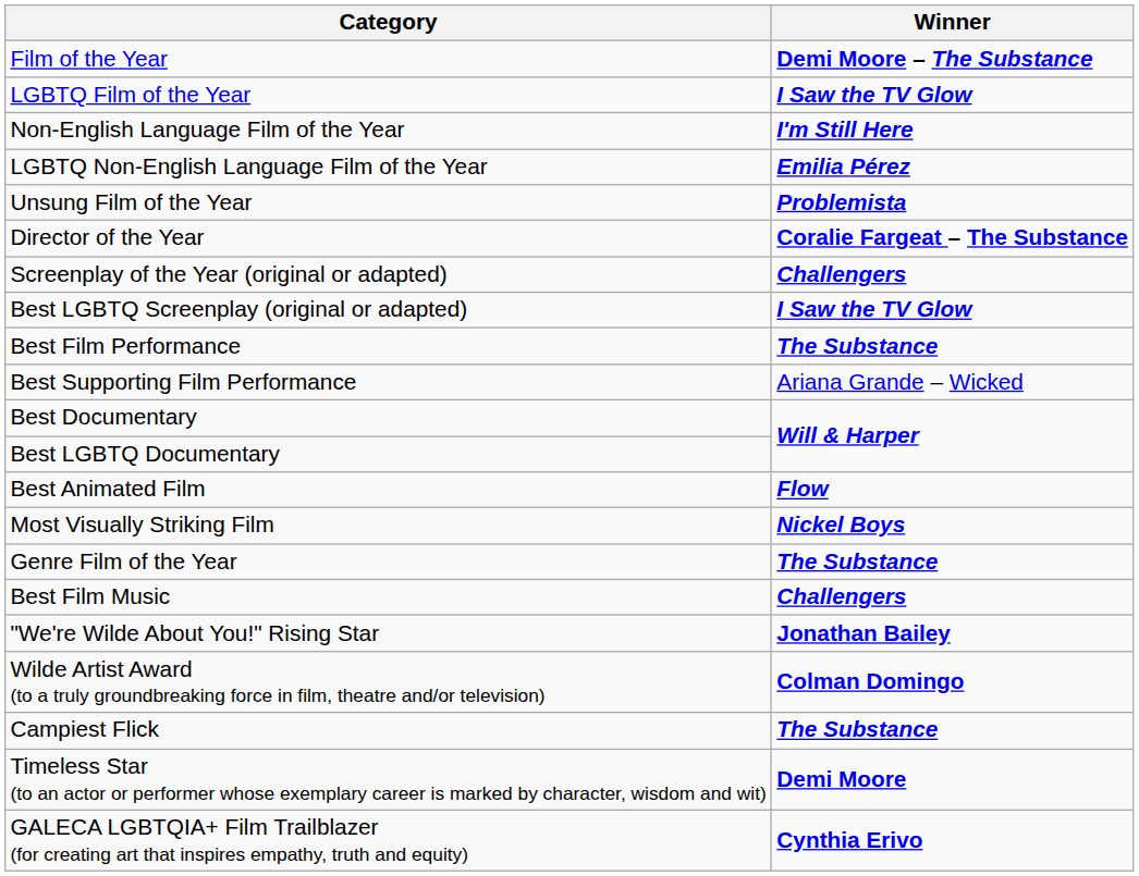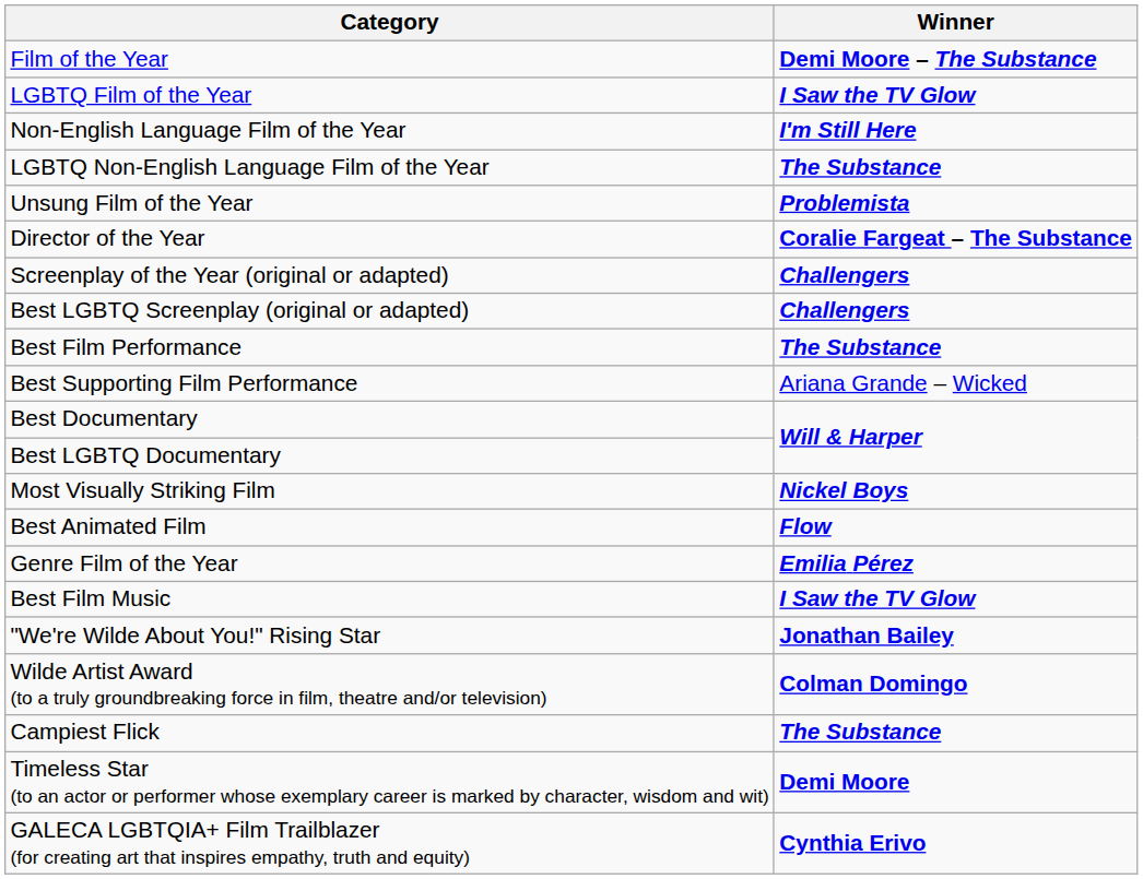LGBTQ Non-English Language Film of the Year | Winner: Emilia Pérez -> The Substance
Best LGBTQ Screenplay (original or adapted) | Winner: I Saw the TV Glow -> Challengers
rows swapped: Most Visually Striking Film <-> Best Animated Film
Genre Film of the Year | Winner: The Substance -> Emilia Pérez
Best Film Music | Winner: Challengers -> I Saw the TV Glow
